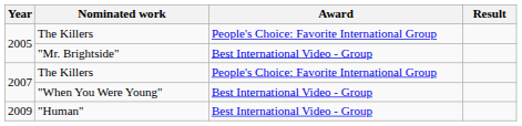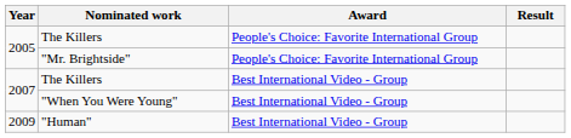"Mr. Brightside" | Award: Best International Video - Group -> People's Choice: Favorite International Group
2007 / The Killers | Award: People's Choice: Favorite International Group -> Best International Video - Group
